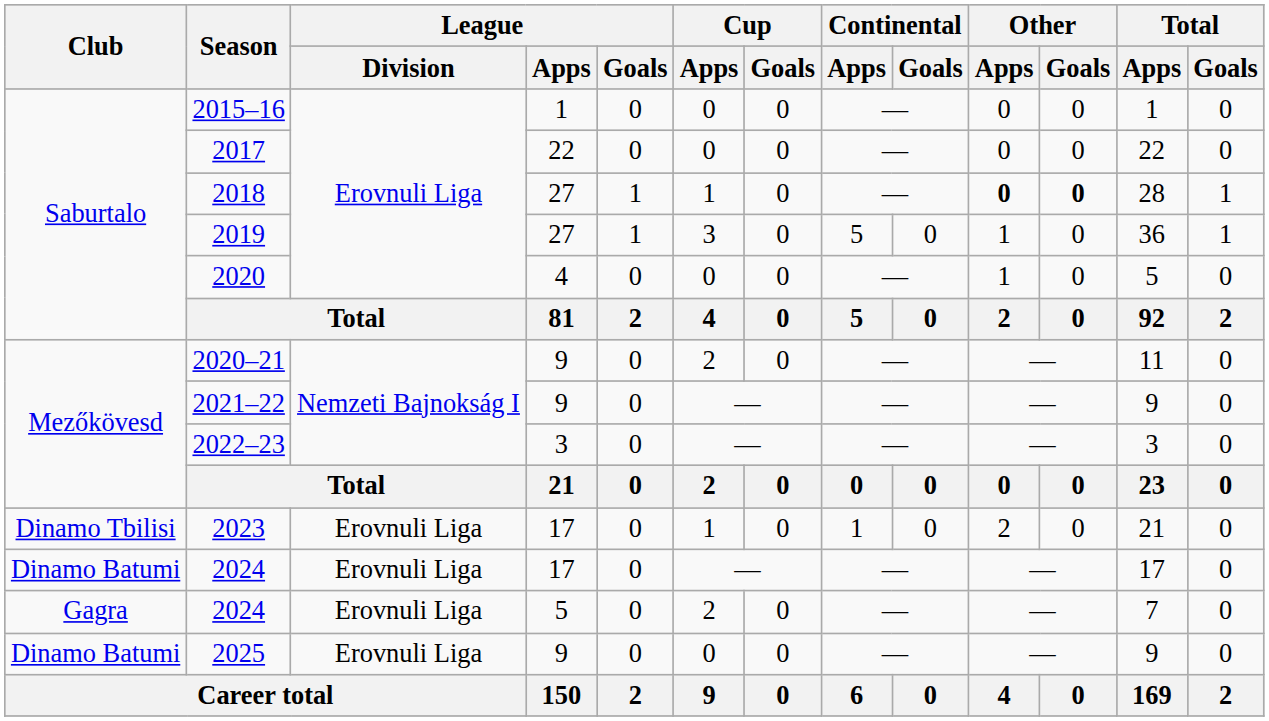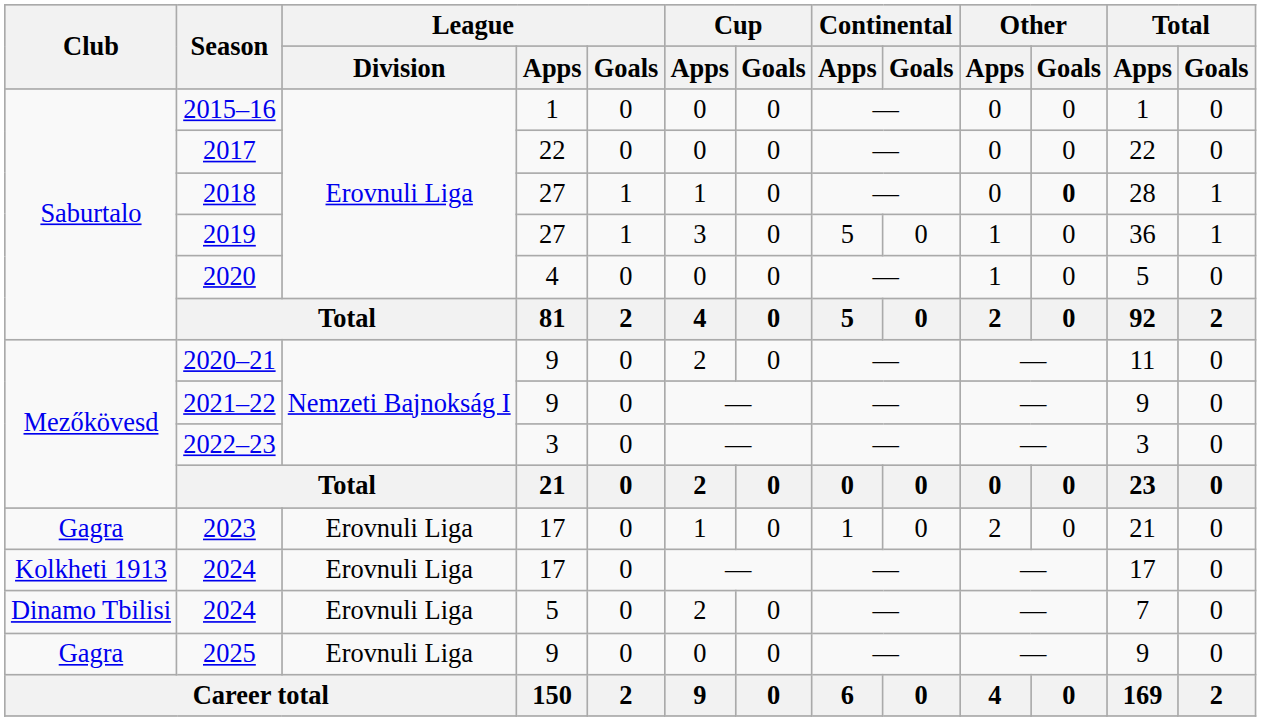2018 | Other / Apps: bold -> normal
2023 | Club: Dinamo Tbilisi -> Gagra
2024 / 17 | Club: Dinamo Batumi -> Kolkheti 1913
2024 / 5 | Club: Gagra -> Dinamo Tbilisi
2025 | Club: Dinamo Batumi -> Gagra
